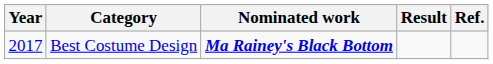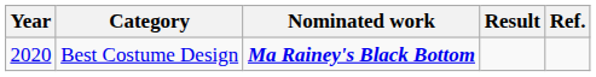Best Costume Design | Year: 2017 -> 2020
